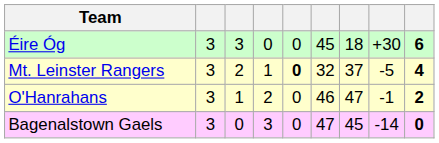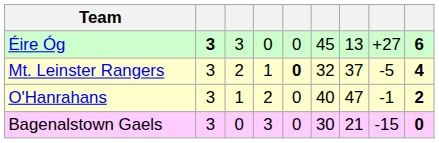Éire Óg | column 2: normal -> bold
Éire Óg | column 7: 18 -> 13
Éire Óg | column 8: +30 -> +27
O'Hanrahans | column 6: 46 -> 40
Bagenalstown Gaels | column 6: 47 -> 30
Bagenalstown Gaels | column 7: 45 -> 21
Bagenalstown Gaels | column 8: -14 -> -15
